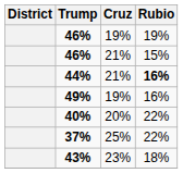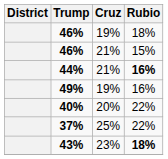46% / 19% | Rubio: 19% -> 18%
43% | Rubio: normal -> bold
